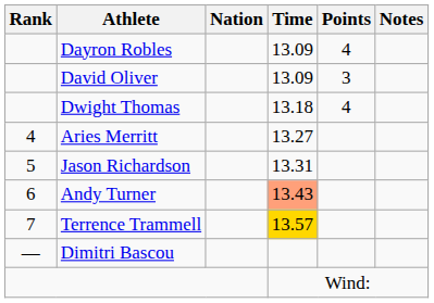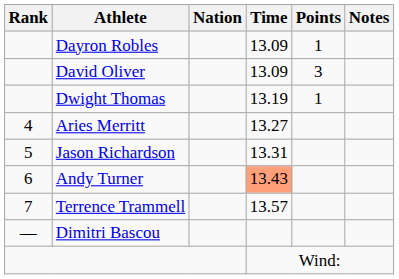Dayron Robles | Points: 4 -> 1
Dwight Thomas | Time: 13.18 -> 13.19
Dwight Thomas | Points: 4 -> 1
Terrence Trammell | Time: gold background -> no background
